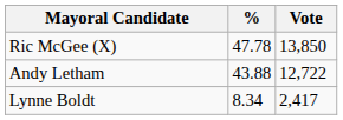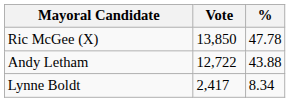columns swapped: Vote <-> %
